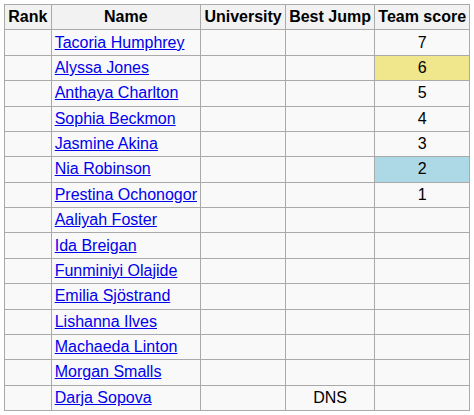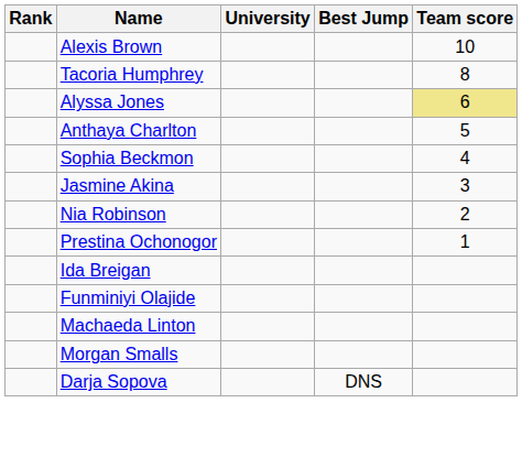+ row: Alexis Brown | 10
Tacoria Humphrey | Team score: 7 -> 8
Nia Robinson | Team score: lightblue background -> no background
- row: Aaliyah Foster
- row: Emilia Sjöstrand
- row: Lishanna Ilves
